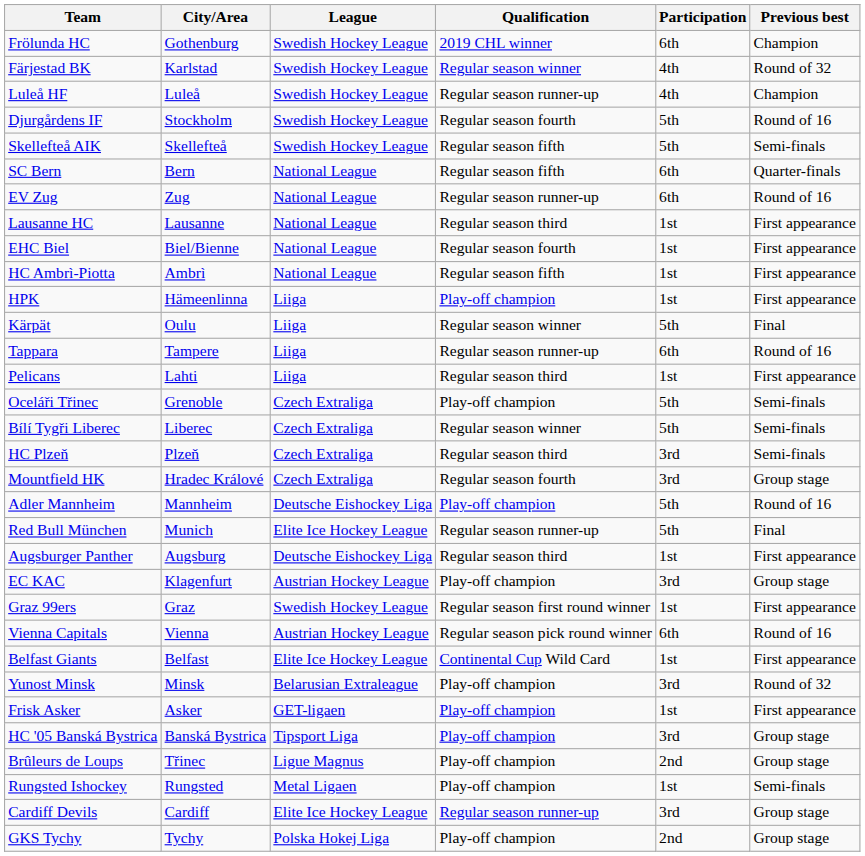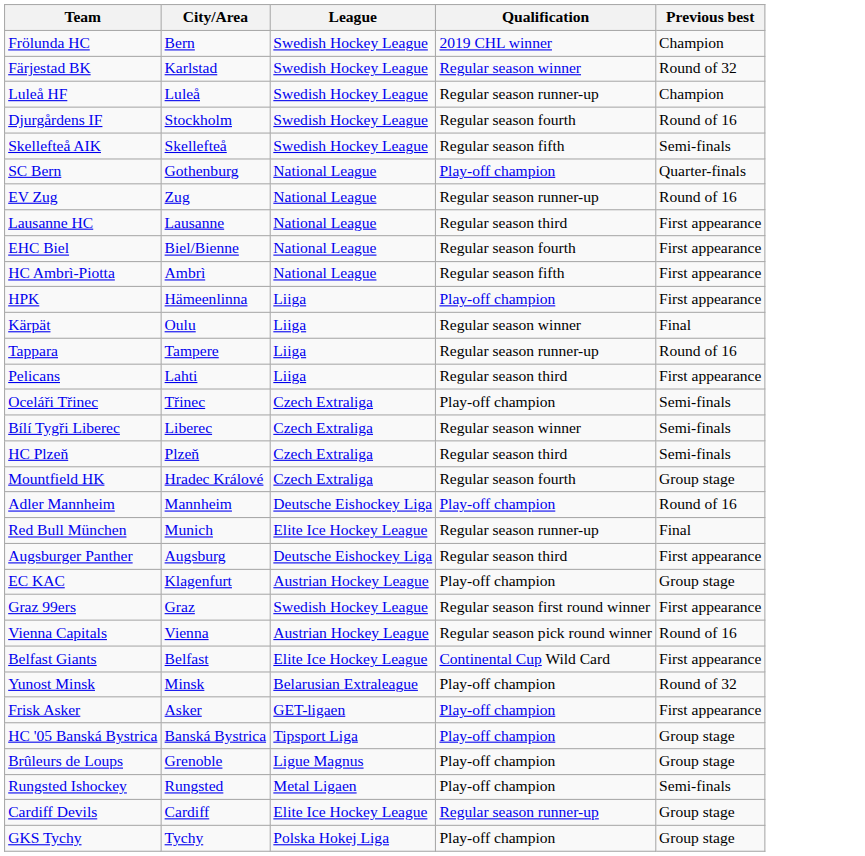- column: Participation | 6th | 4th | 4th | 5th | 5th | 6th | 6th | 1st | 1st | 1st | 1st | 5th | 6th | 1st | 5th | 5th | 3rd | 3rd | 5th | 5th | 1st | 3rd | 1st | 6th | 1st | 3rd | 1st | 3rd | 2nd | 1st | 3rd | 2nd
Frölunda HC | City/Area: Gothenburg -> Bern
SC Bern | City/Area: Bern -> Gothenburg
SC Bern | Qualification: Regular season fifth -> Play-off champion
Oceláři Třinec | City/Area: Grenoble -> Třinec
Brûleurs de Loups | City/Area: Třinec -> Grenoble
